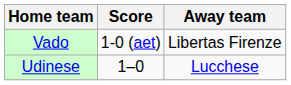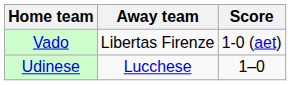columns swapped: Score <-> Away team
